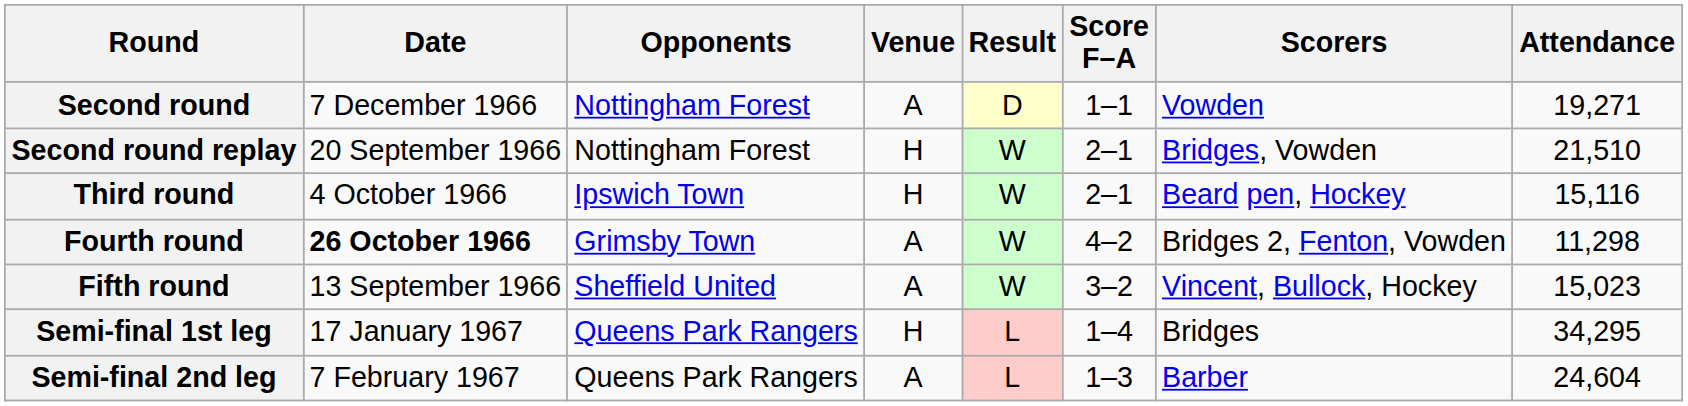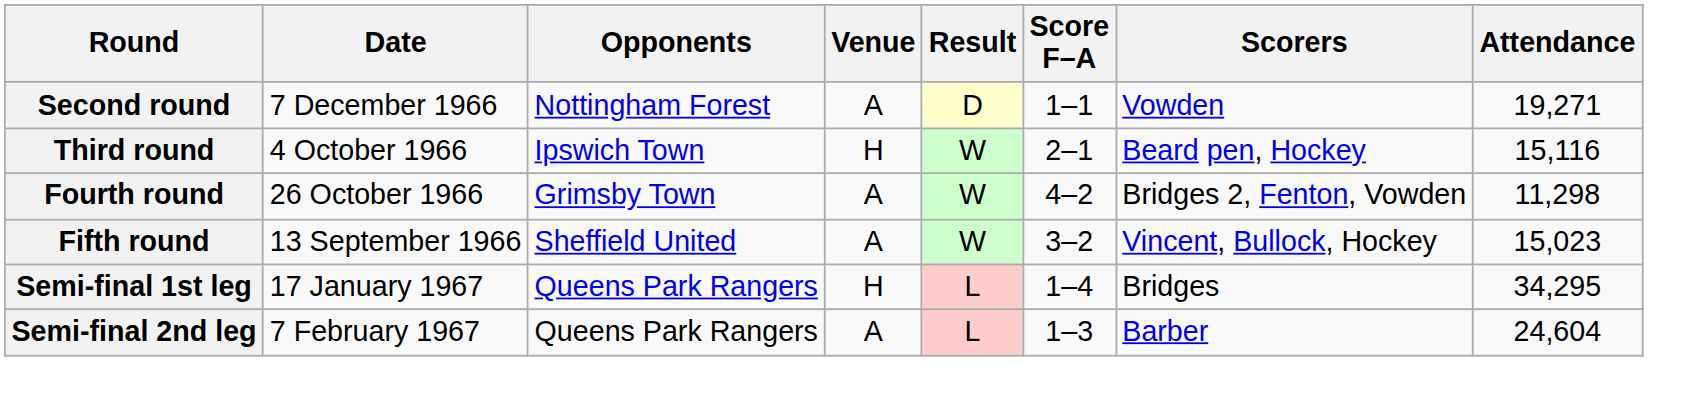- row: Second round replay | 20 September 1966 | Nottingham Forest | H | W | 2–1 | Bridges, Vowden | 21,510
Fourth round | Date: bold -> normal
